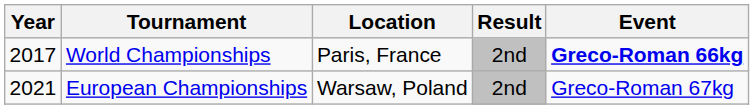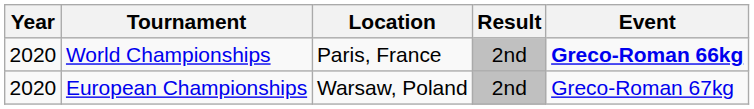World Championships | Year: 2017 -> 2020
European Championships | Year: 2021 -> 2020
